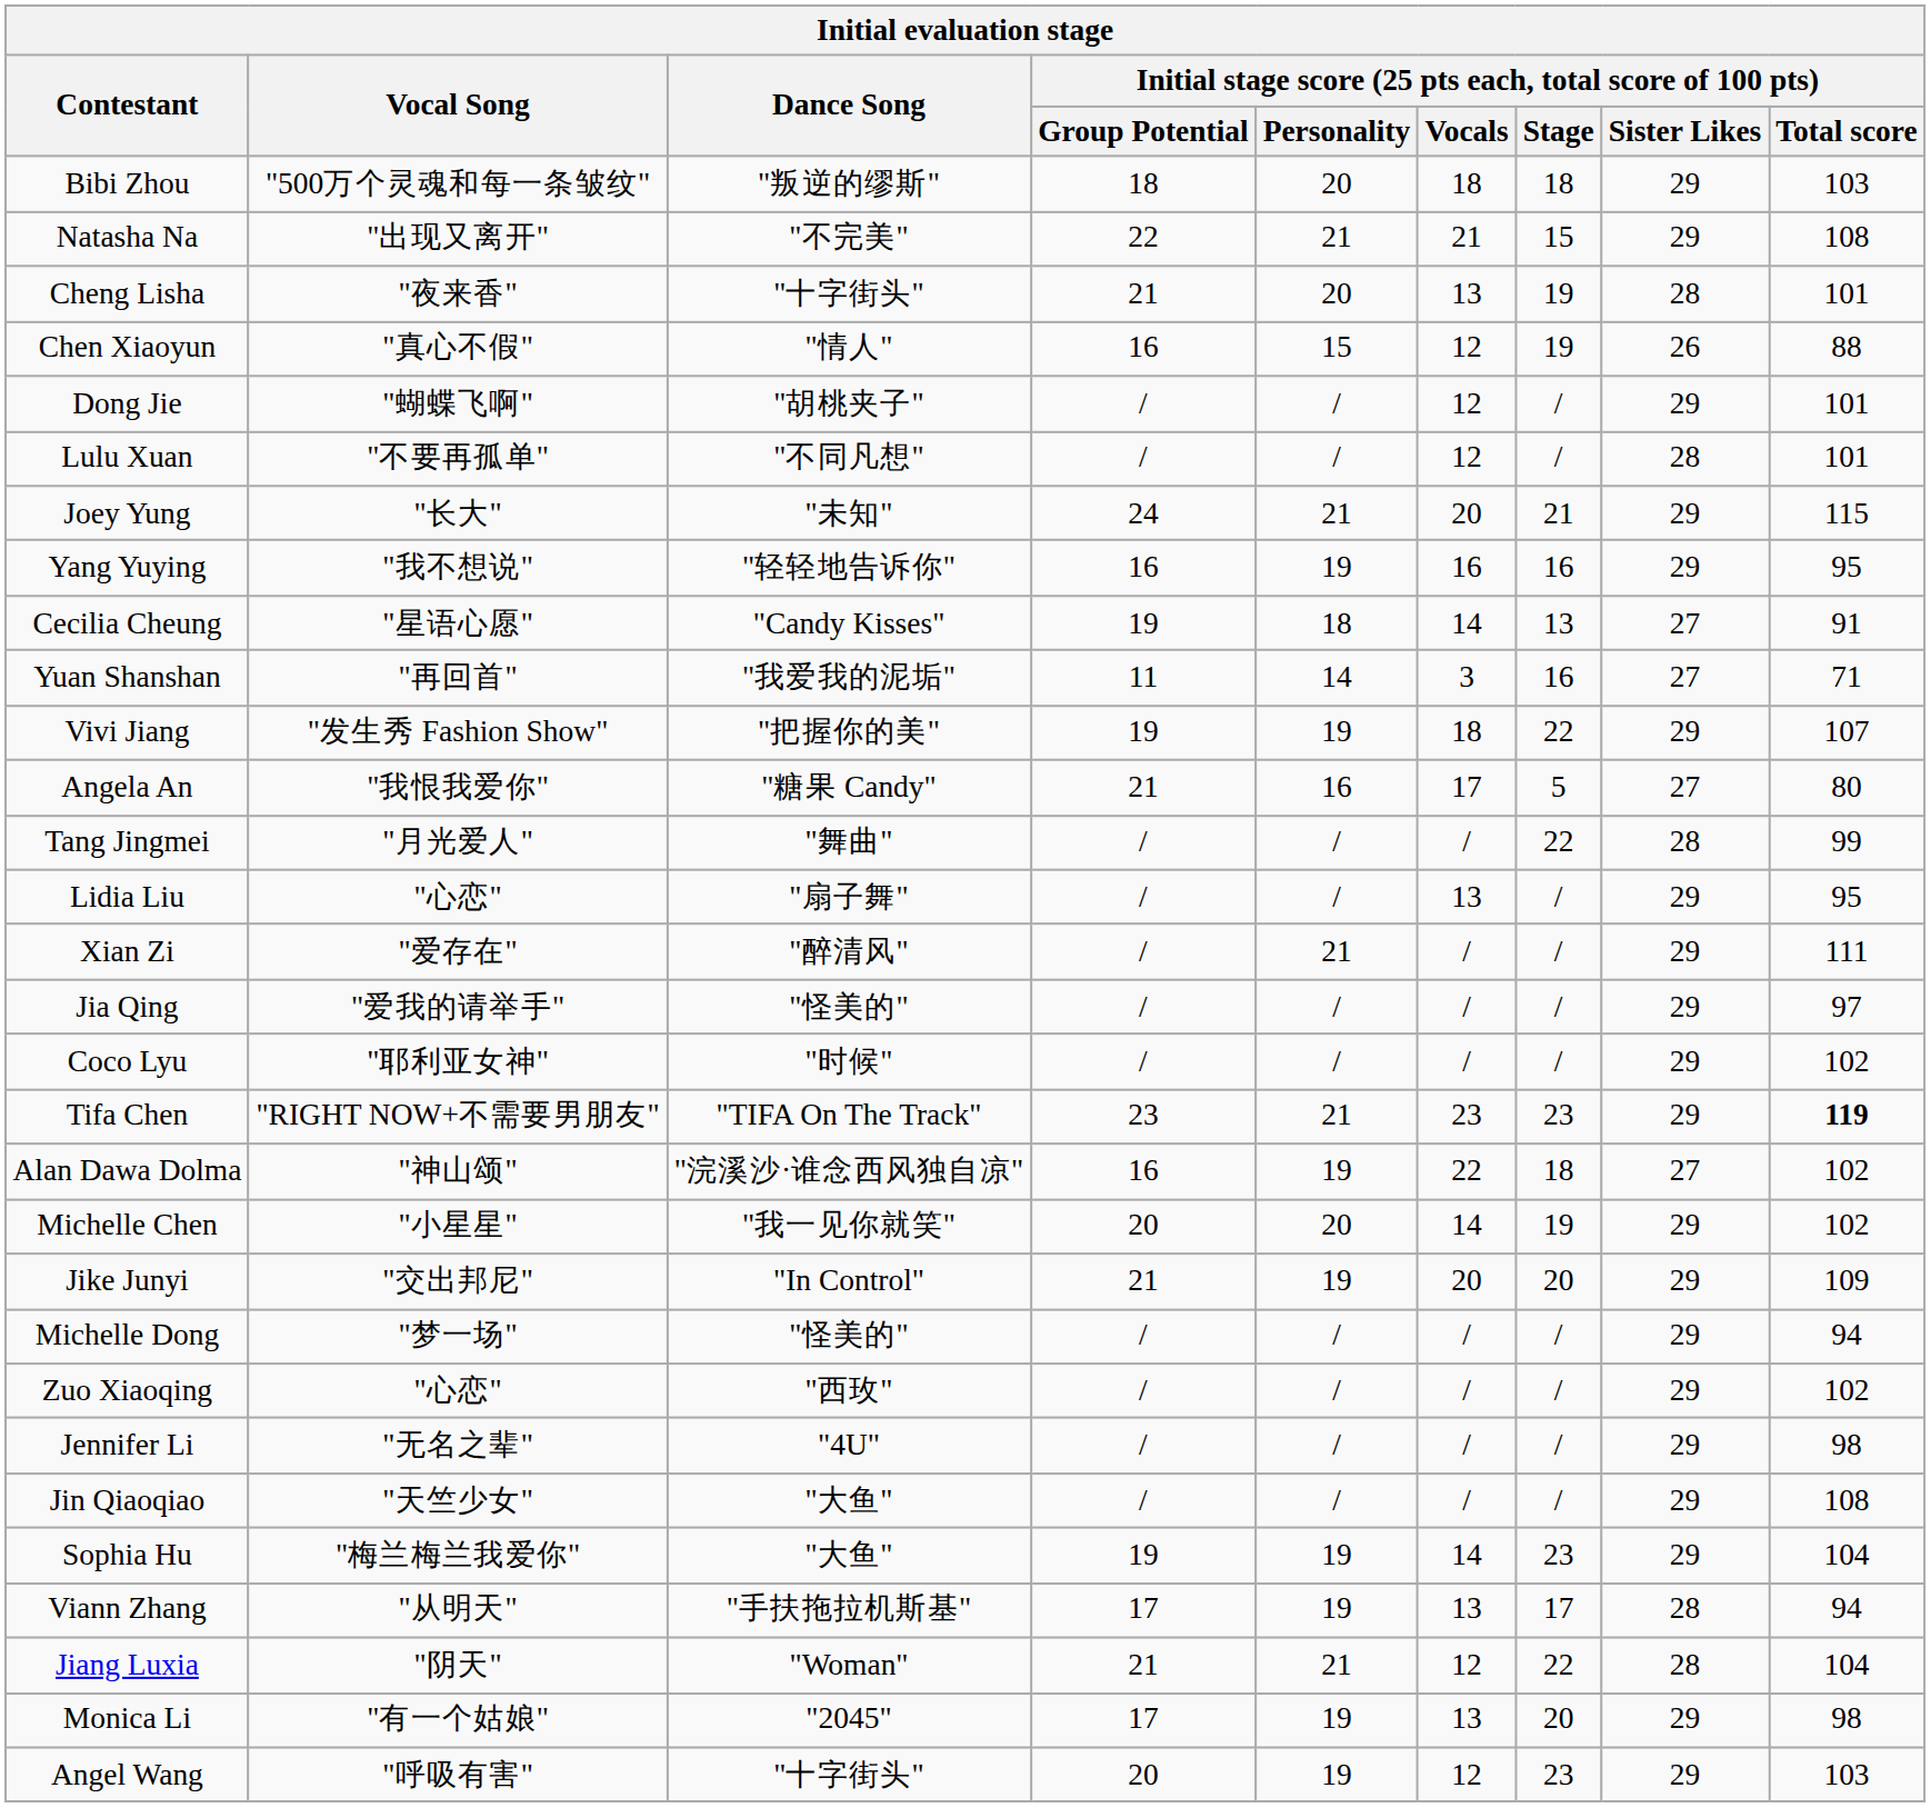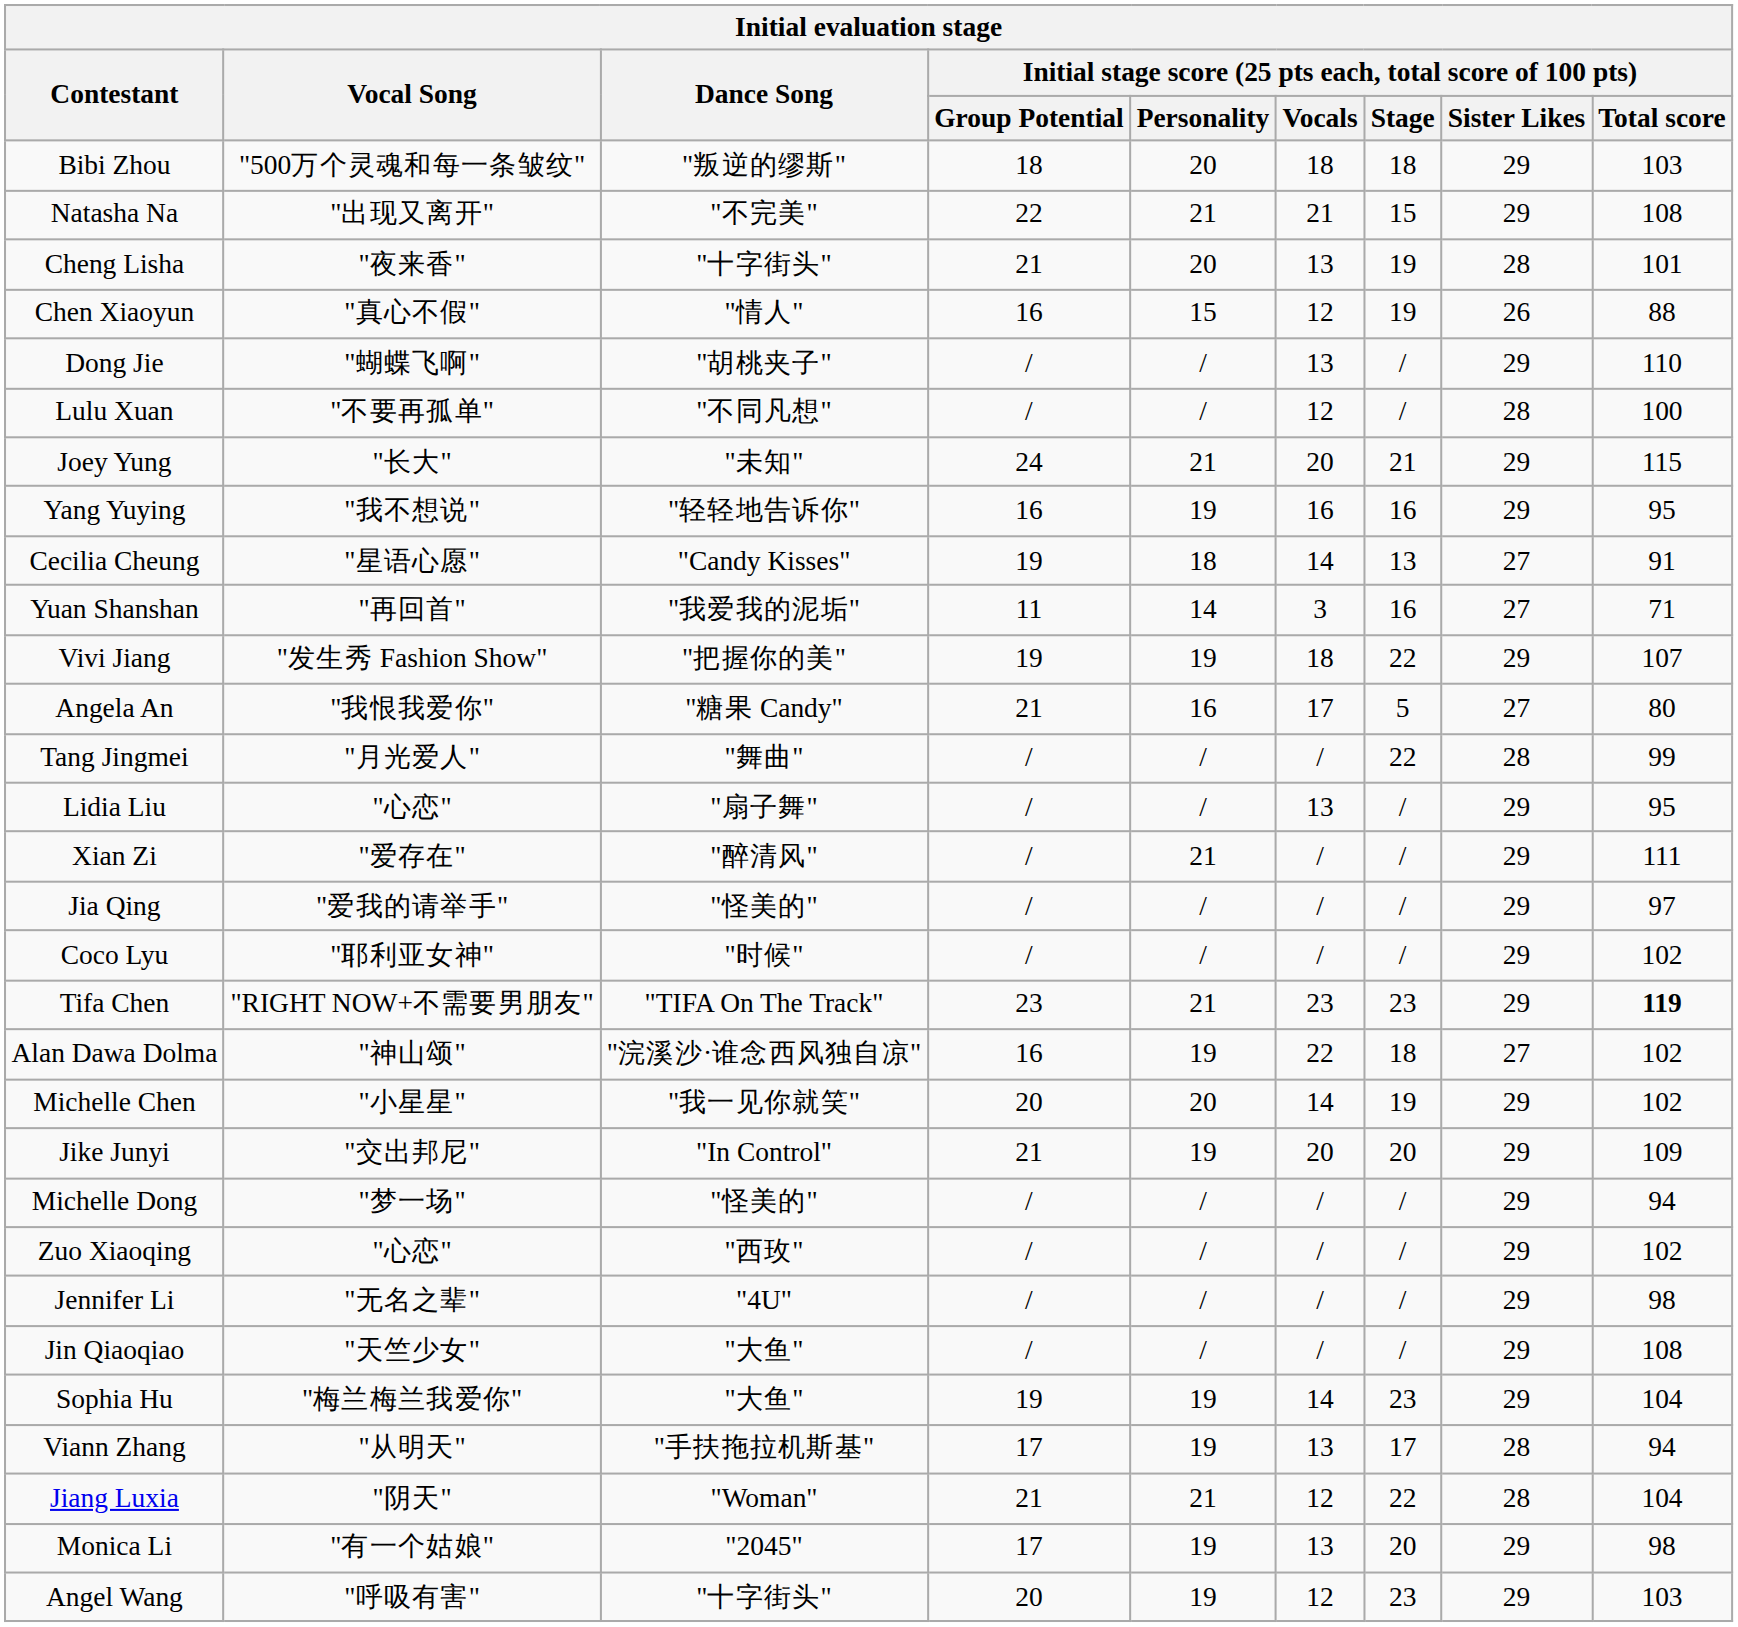Dong Jie | column 6: 12 -> 13
Dong Jie | column 9: 101 -> 110
Lulu Xuan | column 9: 101 -> 100
